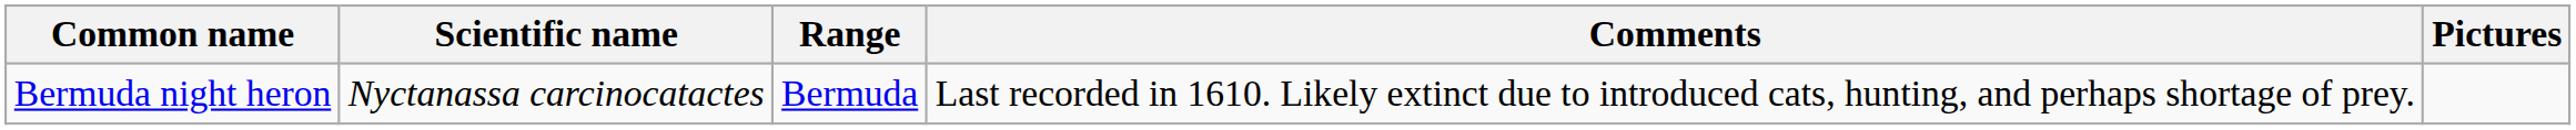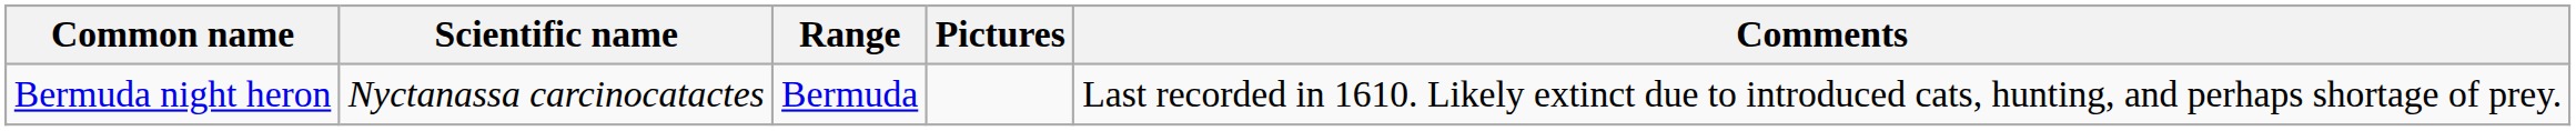columns swapped: Comments <-> Pictures
